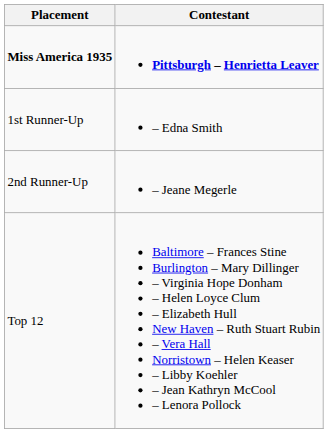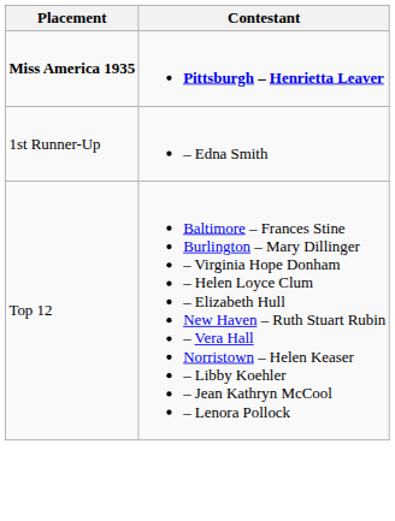- row: 2nd Runner-Up | – Jeane Megerle
